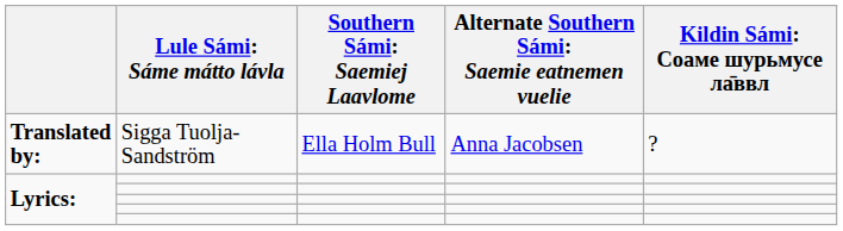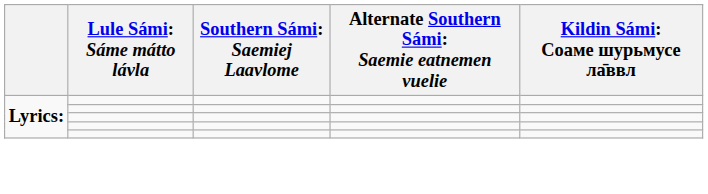- row: Translated by: | Sigga Tuolja-Sandström | Ella Holm Bull | Anna Jacobsen | ?
